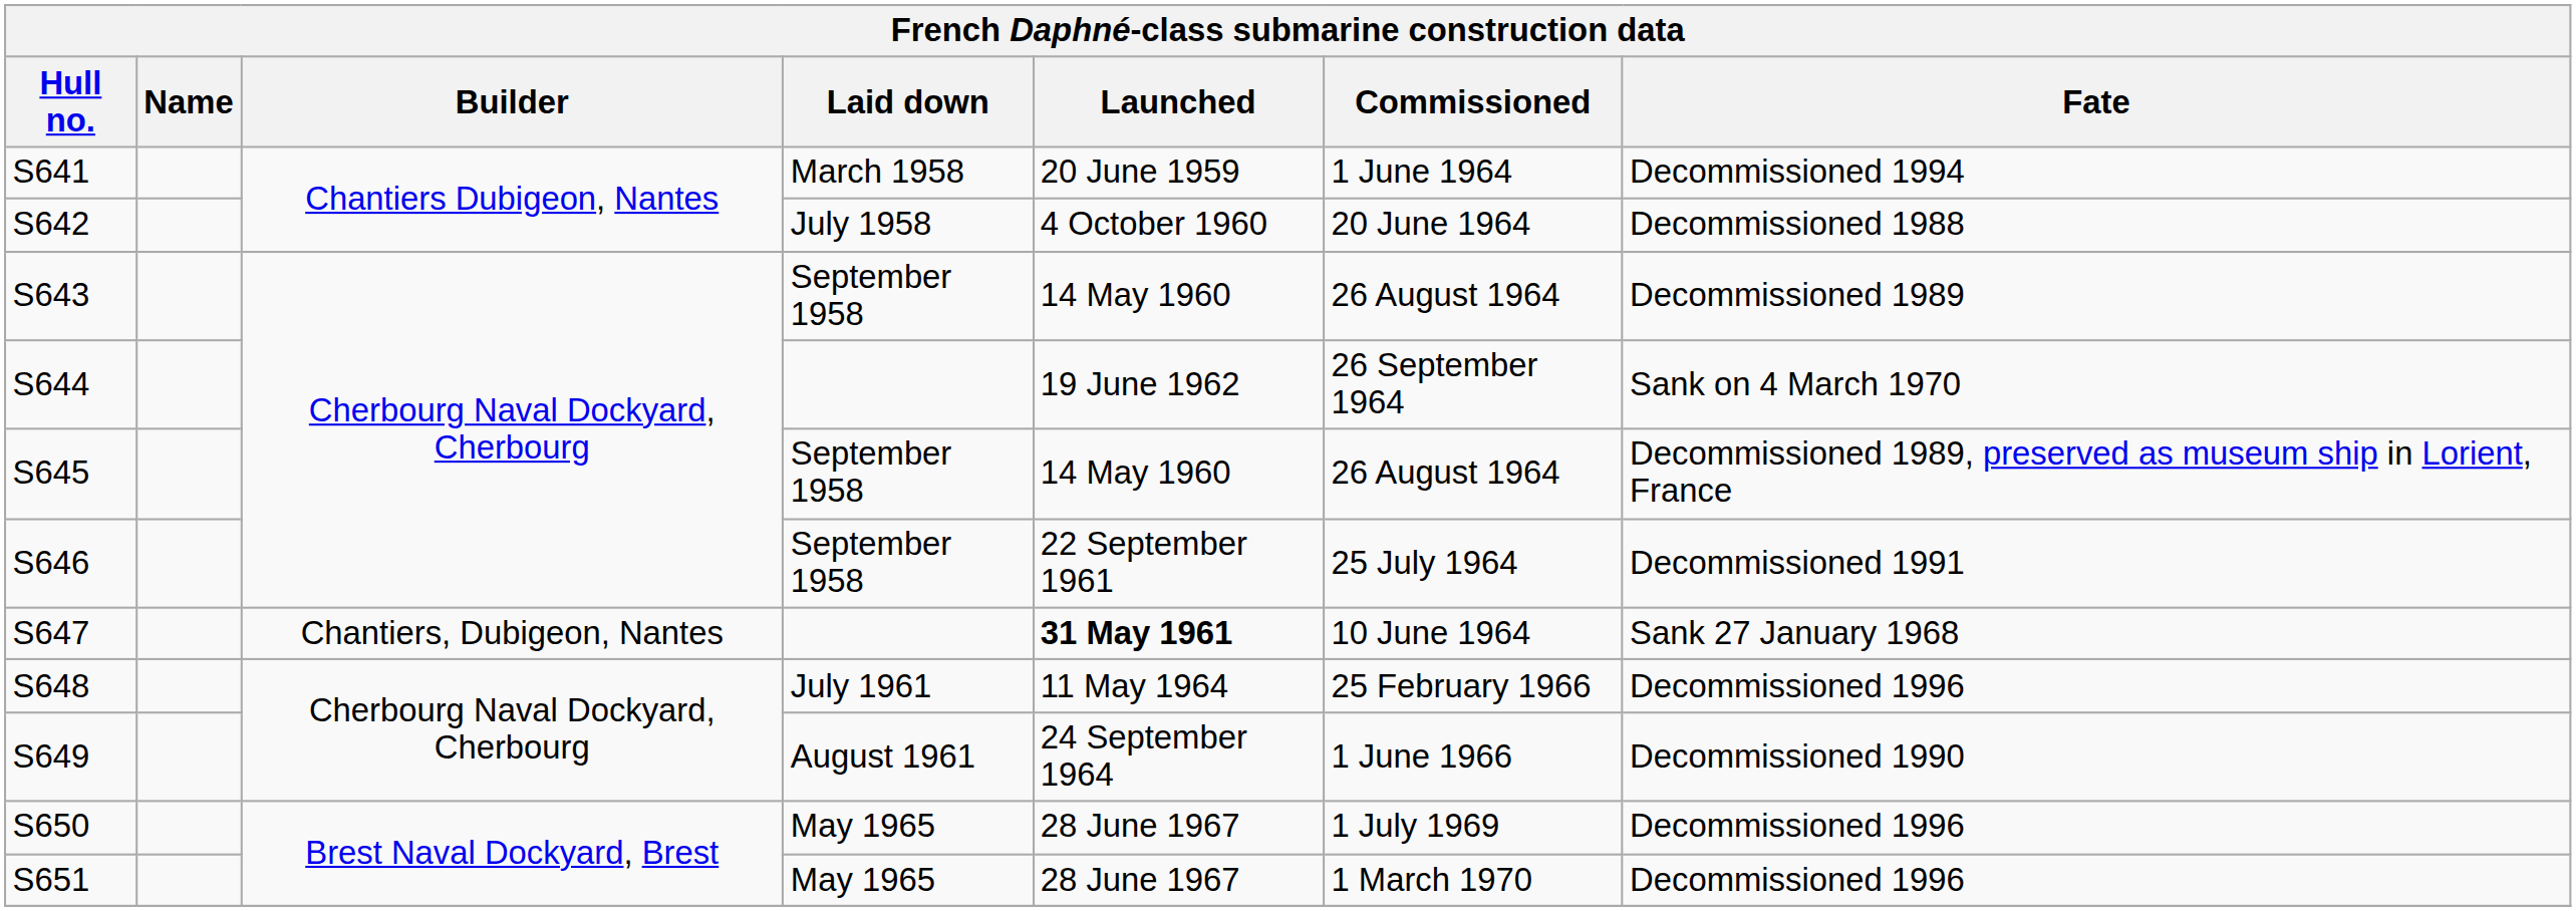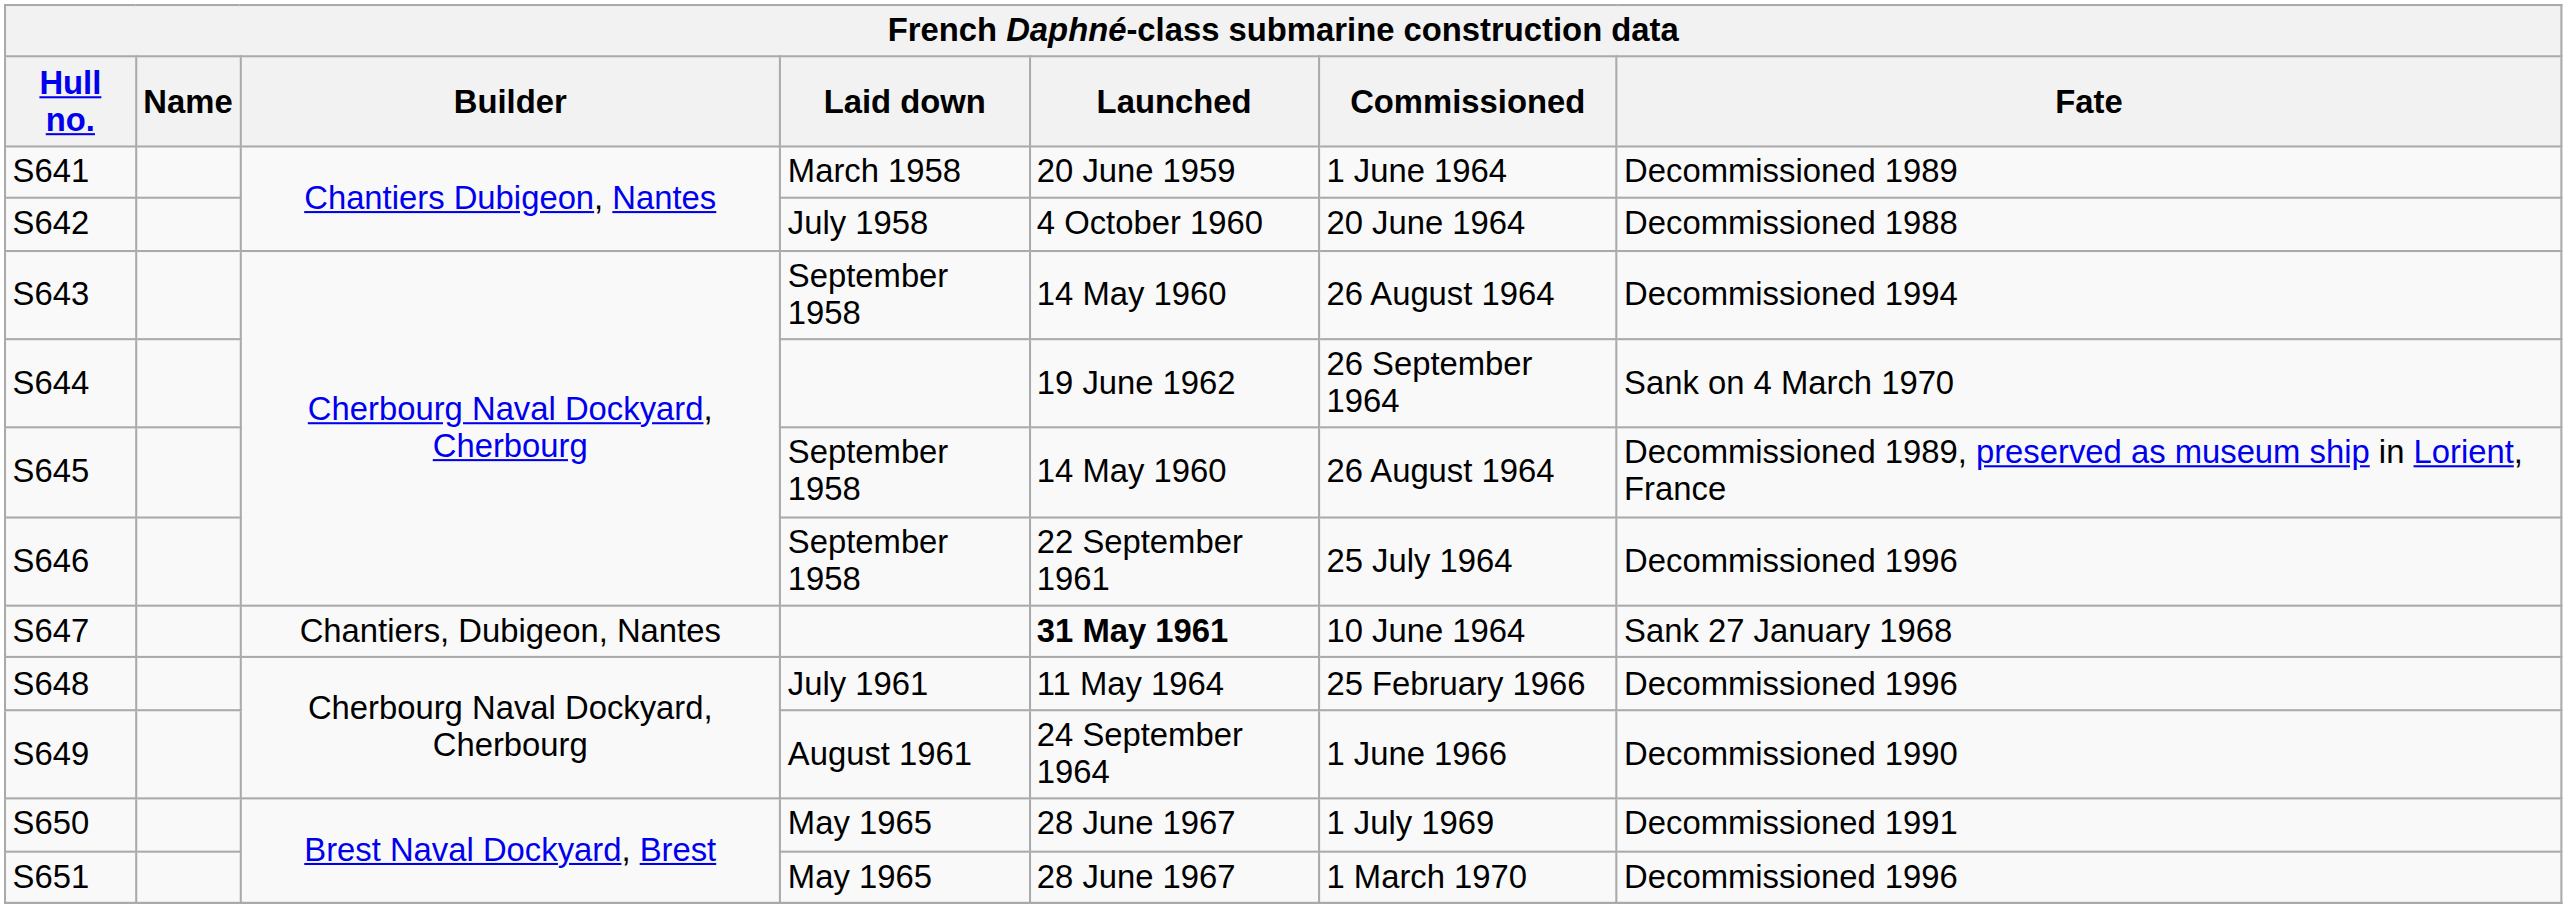S641 | Fate: Decommissioned 1994 -> Decommissioned 1989
S643 | Fate: Decommissioned 1989 -> Decommissioned 1994
S646 | Fate: Decommissioned 1991 -> Decommissioned 1996
S650 | Fate: Decommissioned 1996 -> Decommissioned 1991
